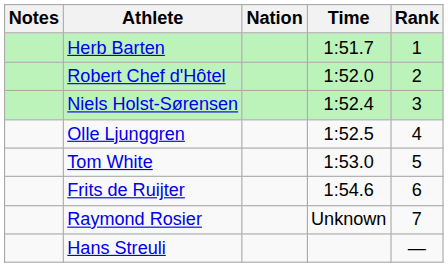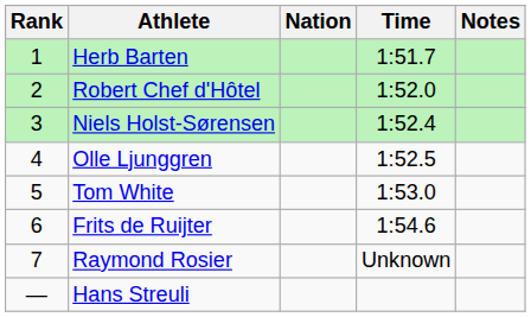columns swapped: Rank <-> Notes
